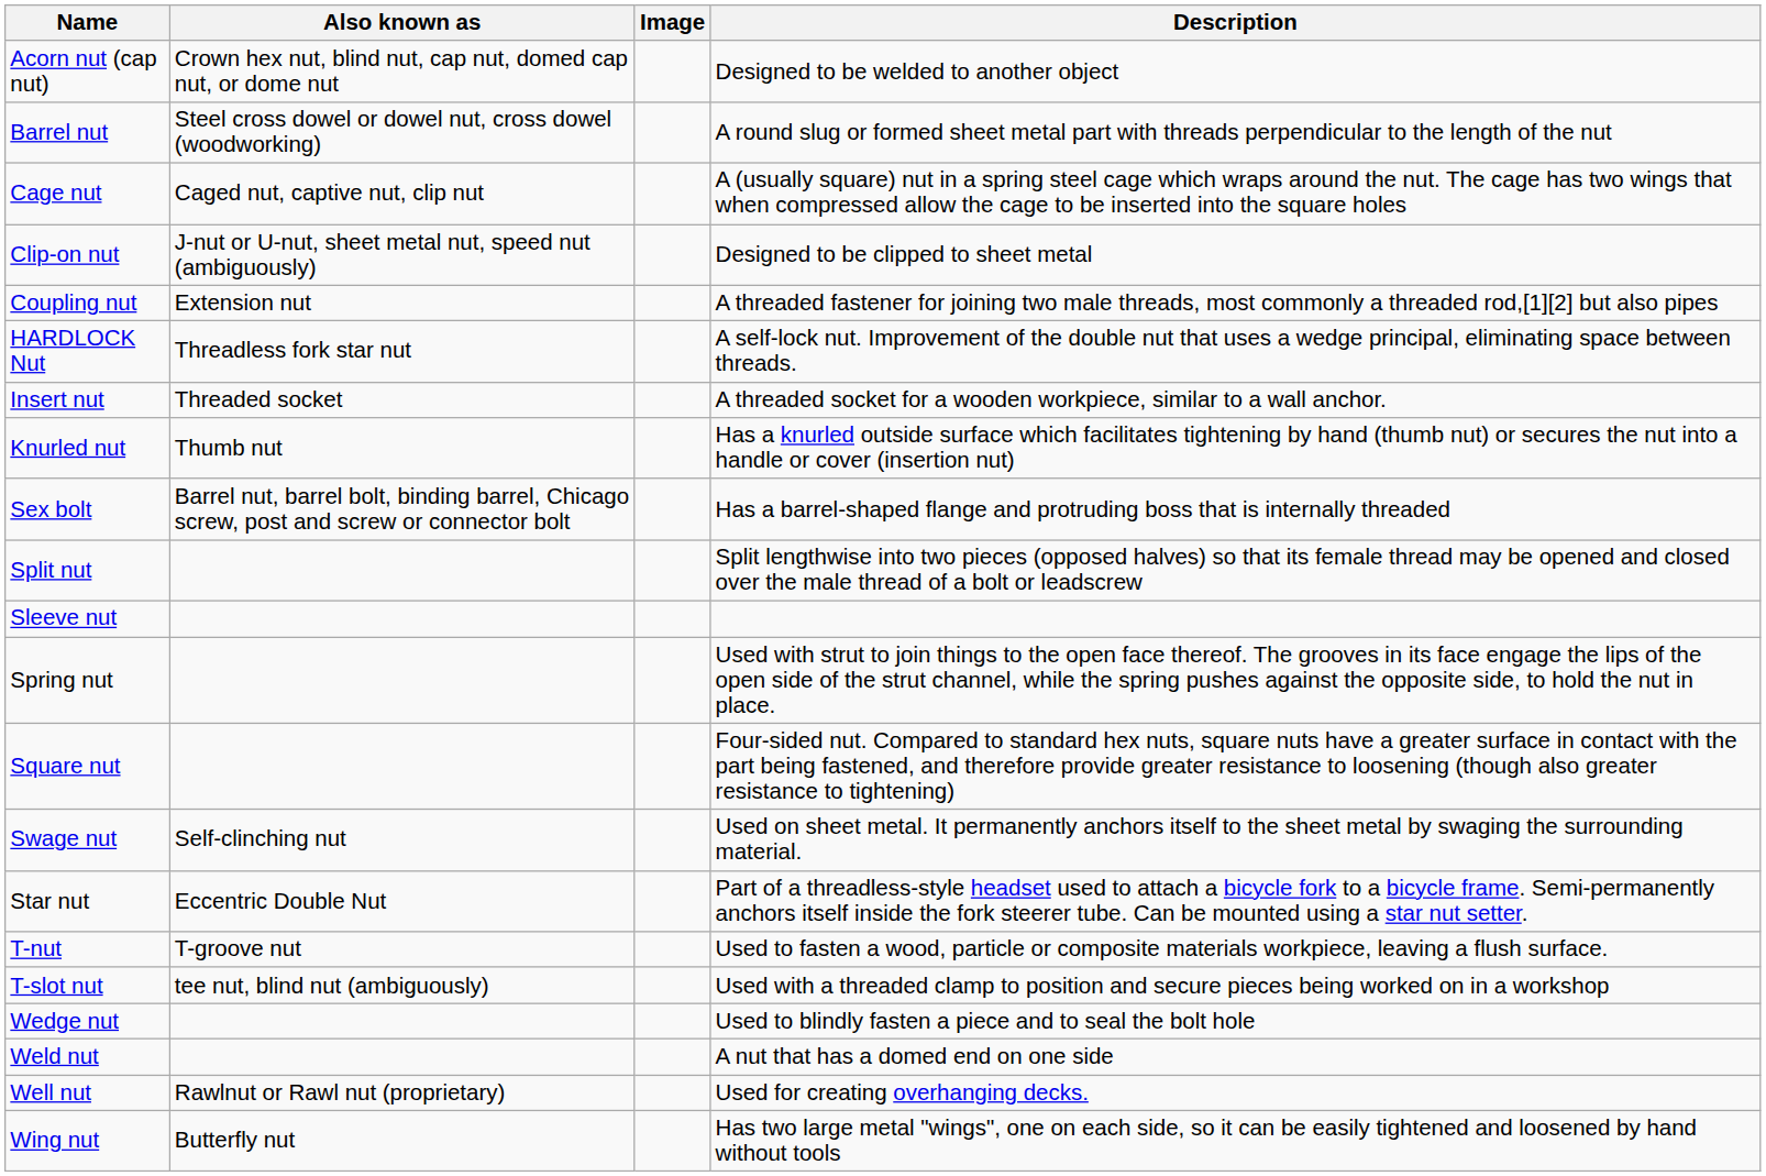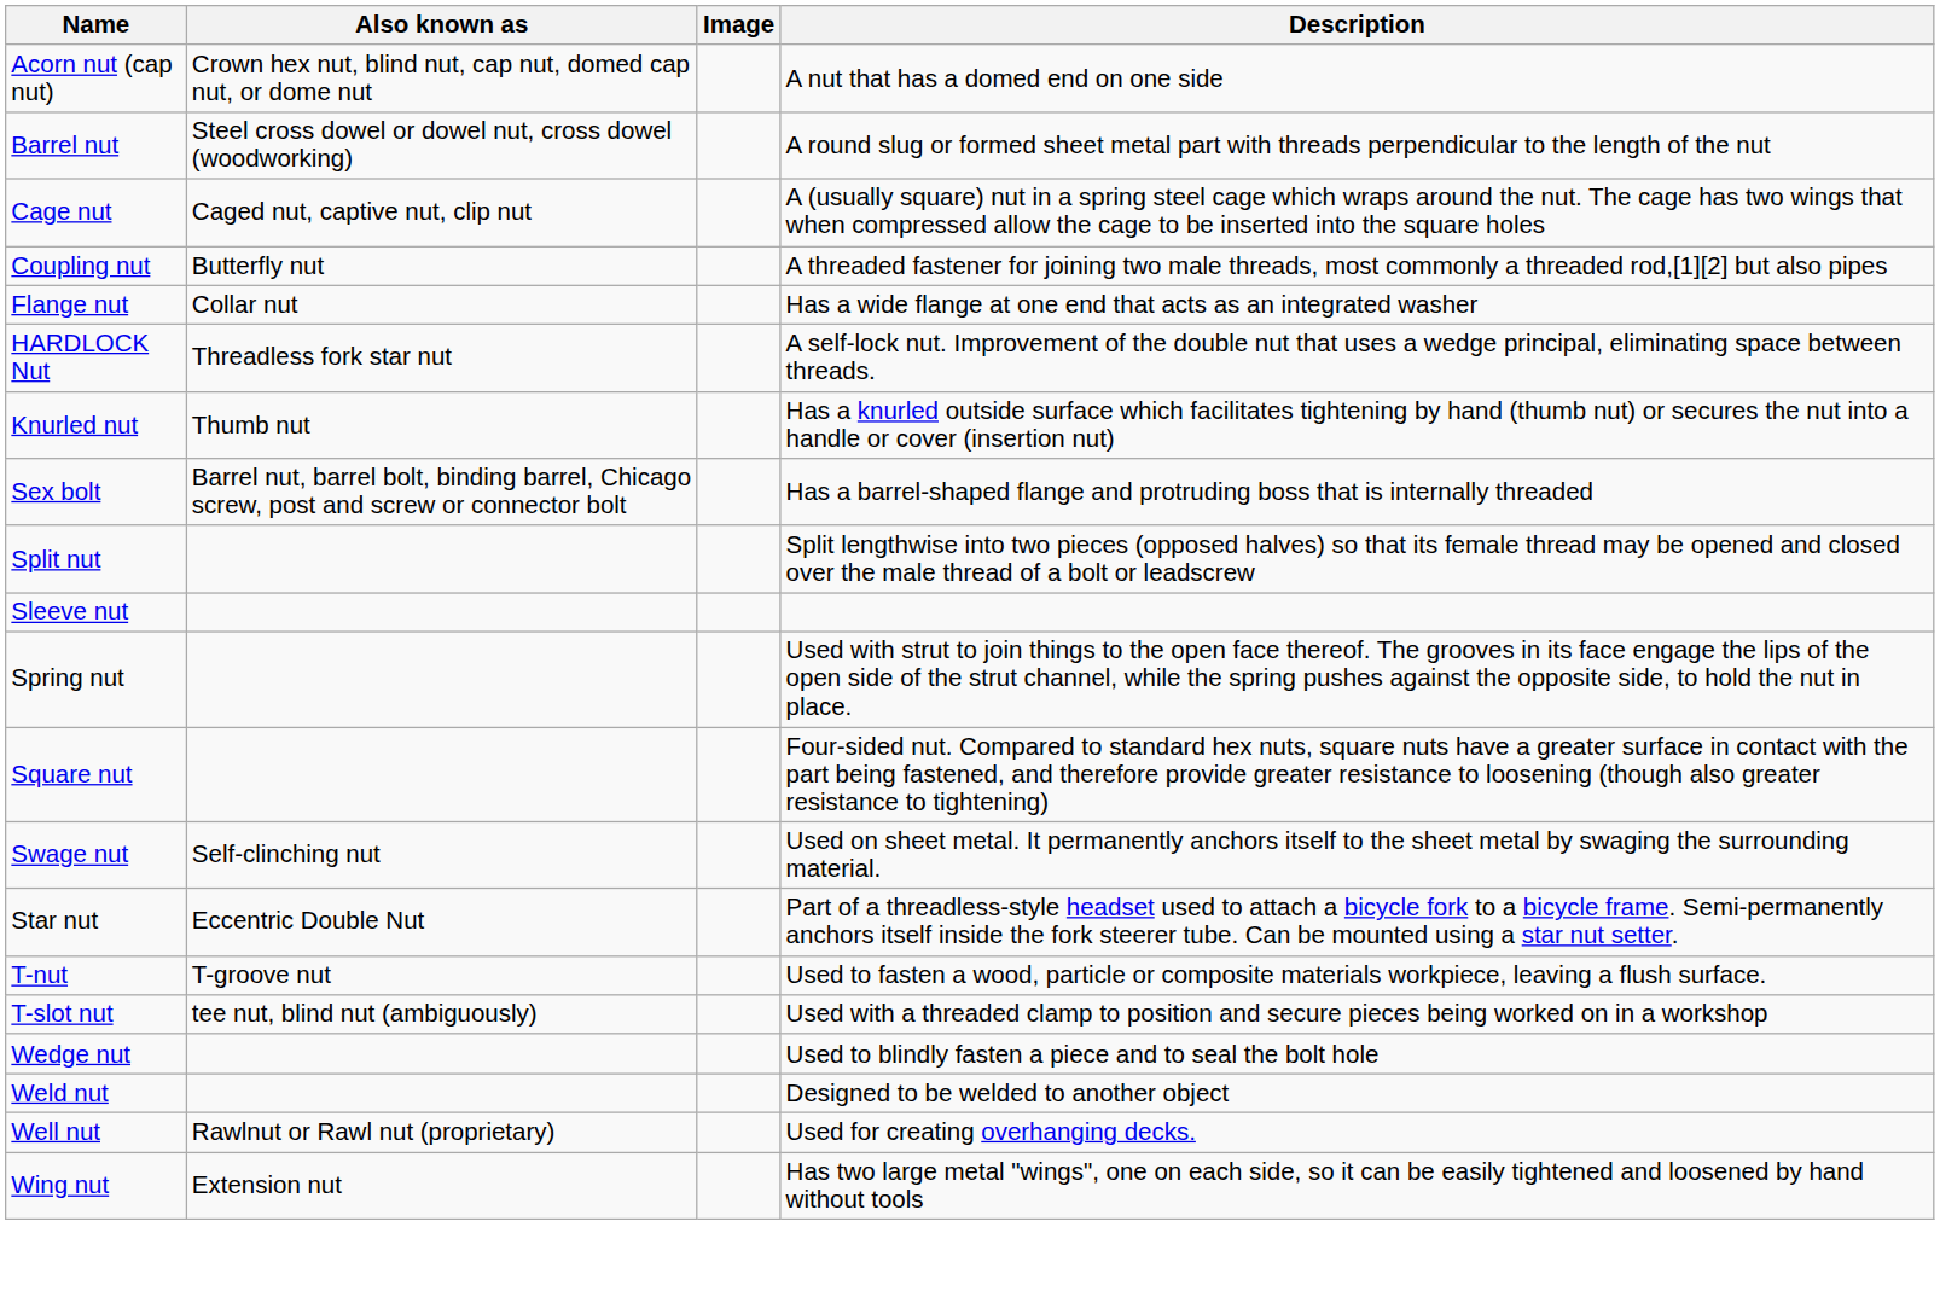Acorn nut (cap nut) | Description: Designed to be welded to another object -> A nut that has a domed end on one side
- row: Clip-on nut | J-nut or U-nut, sheet metal nut, speed nut (ambiguously) | Designed to be clipped to sheet metal
Coupling nut | Also known as: Extension nut -> Butterfly nut
+ row: Flange nut | Collar nut | Has a wide flange at one end that acts as an integrated washer
- row: Insert nut | Threaded socket | A threaded socket for a wooden workpiece, similar to a wall anchor.
Weld nut | Description: A nut that has a domed end on one side -> Designed to be welded to another object
Wing nut | Also known as: Butterfly nut -> Extension nut
